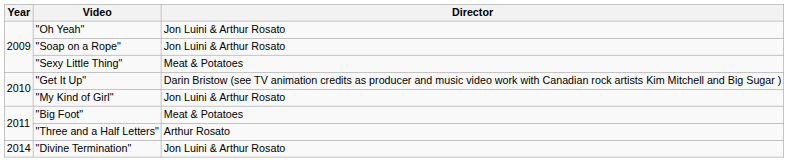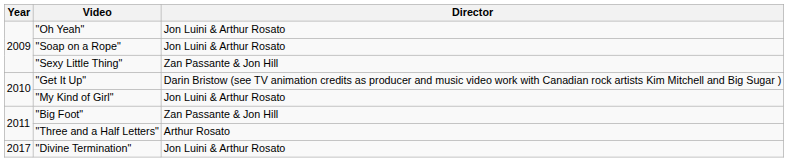"Sexy Little Thing" | Director: Meat & Potatoes -> Zan Passante & Jon Hill
"Big Foot" | Director: Meat & Potatoes -> Zan Passante & Jon Hill
"Divine Termination" | Year: 2014 -> 2017
